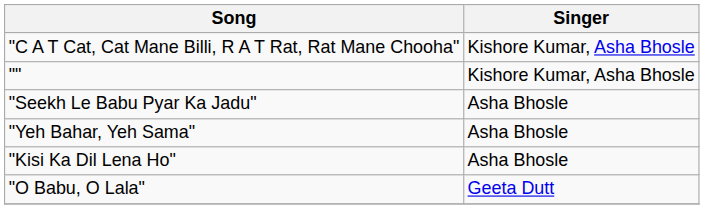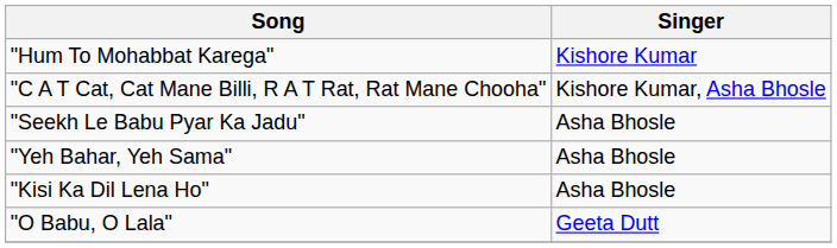+ row: "Hum To Mohabbat Karega" | Kishore Kumar
- row: "" | Kishore Kumar, Asha Bhosle
